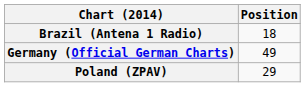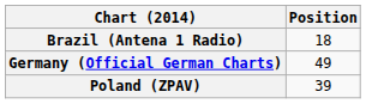Poland (ZPAV) | Position: 29 -> 39
